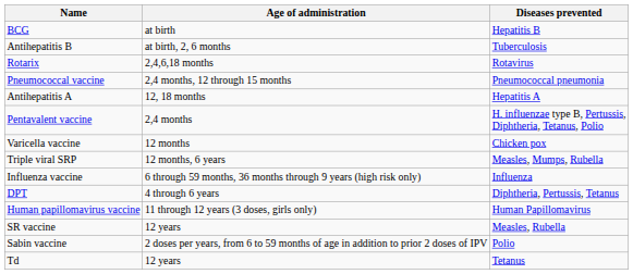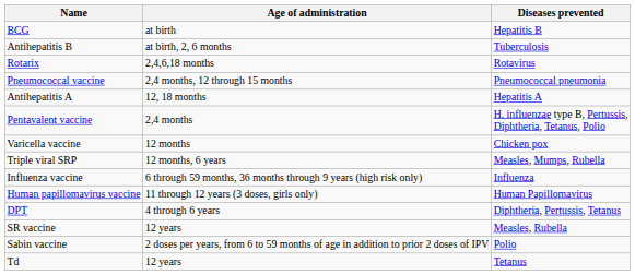rows swapped: Human papillomavirus vaccine <-> DPT
